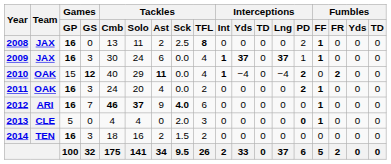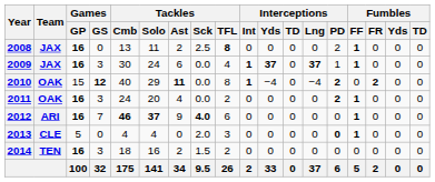2010 | Tackles / TFL: 4 -> 8
